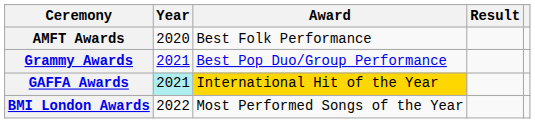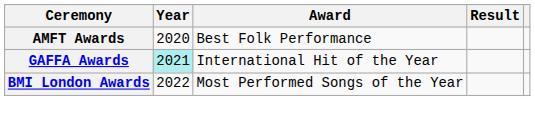- row: Grammy Awards | 2021 | Best Pop Duo/Group Performance
GAFFA Awards | Award: gold background -> no background
